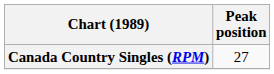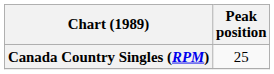Canada Country Singles (RPM) | Peak position: 27 -> 25
